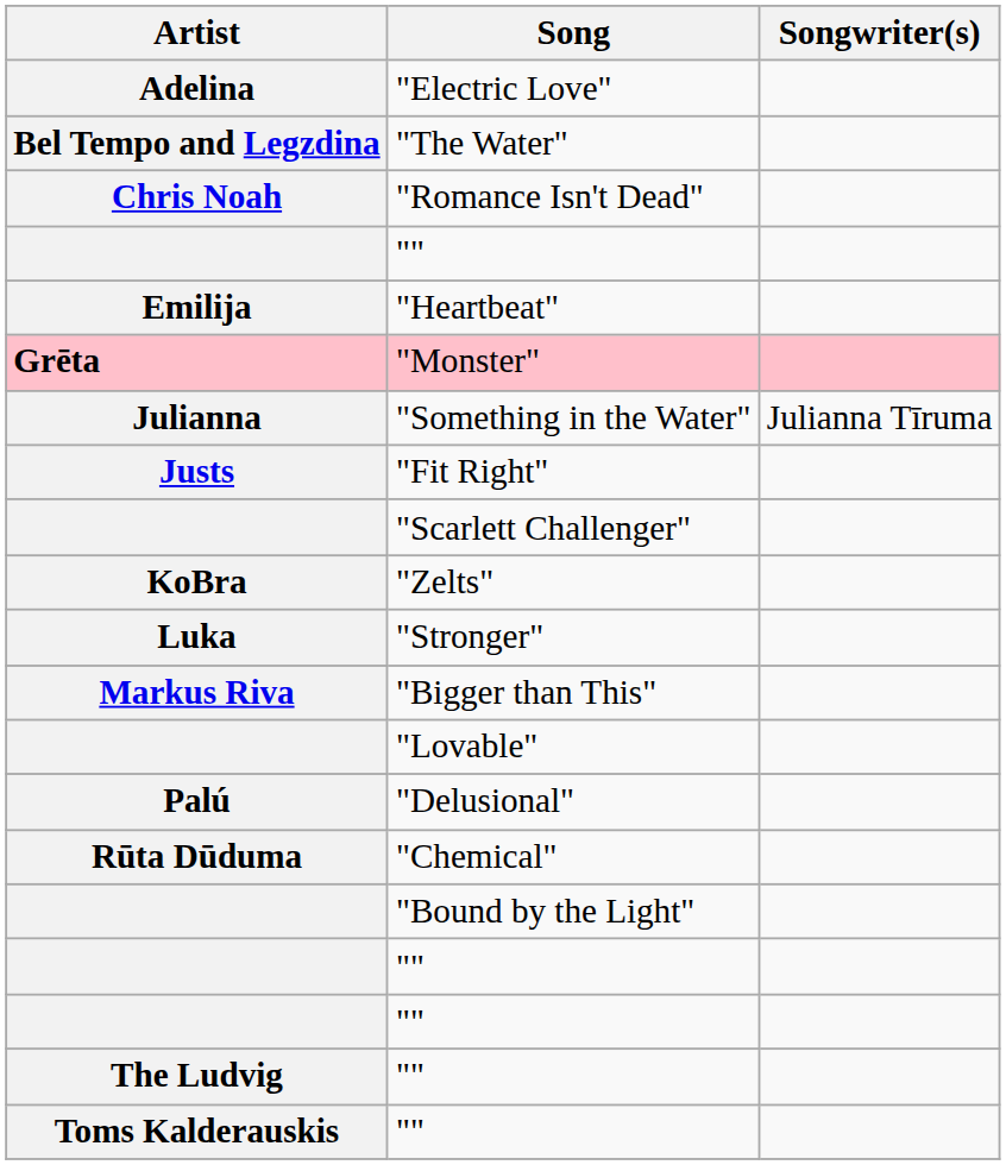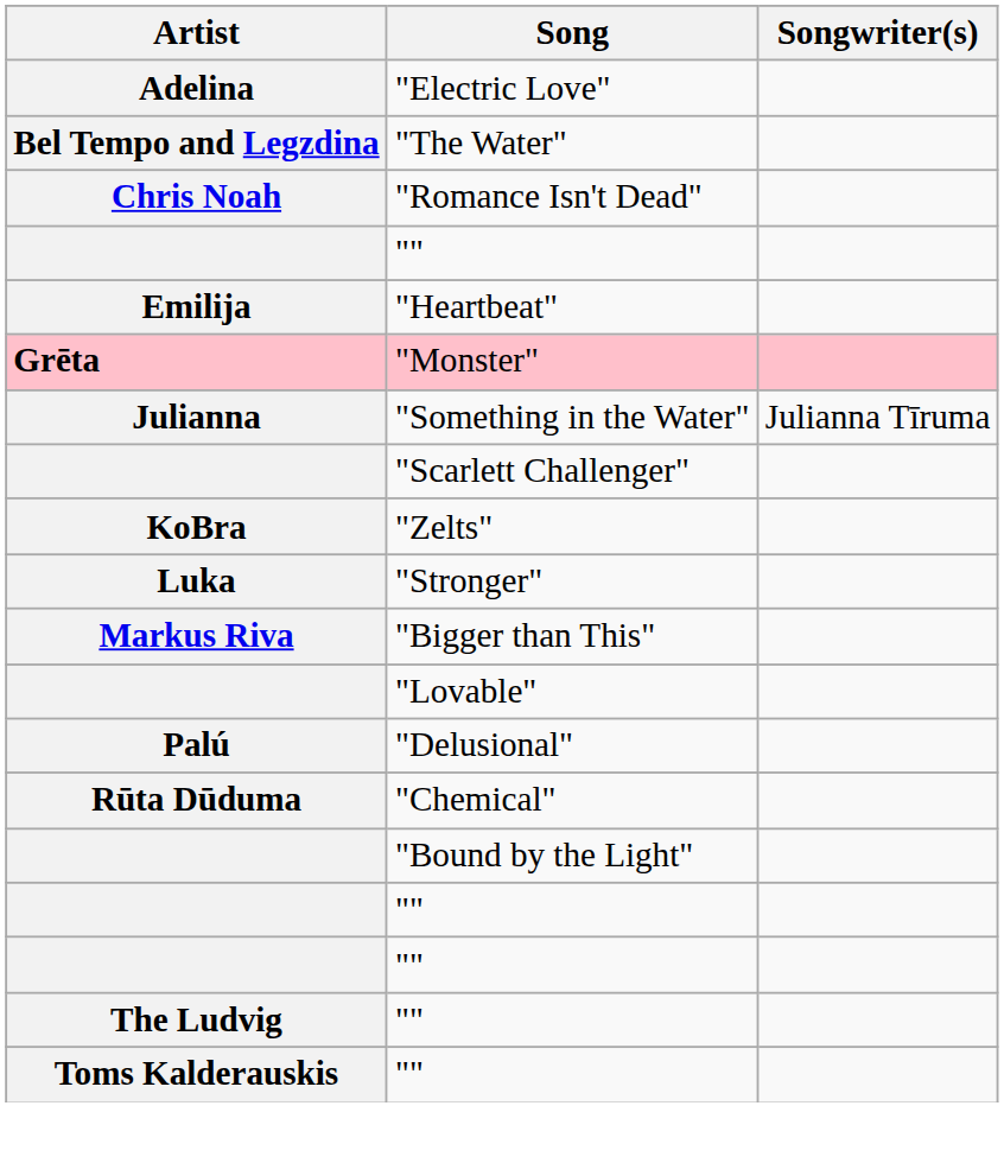- row: Justs | "Fit Right"
